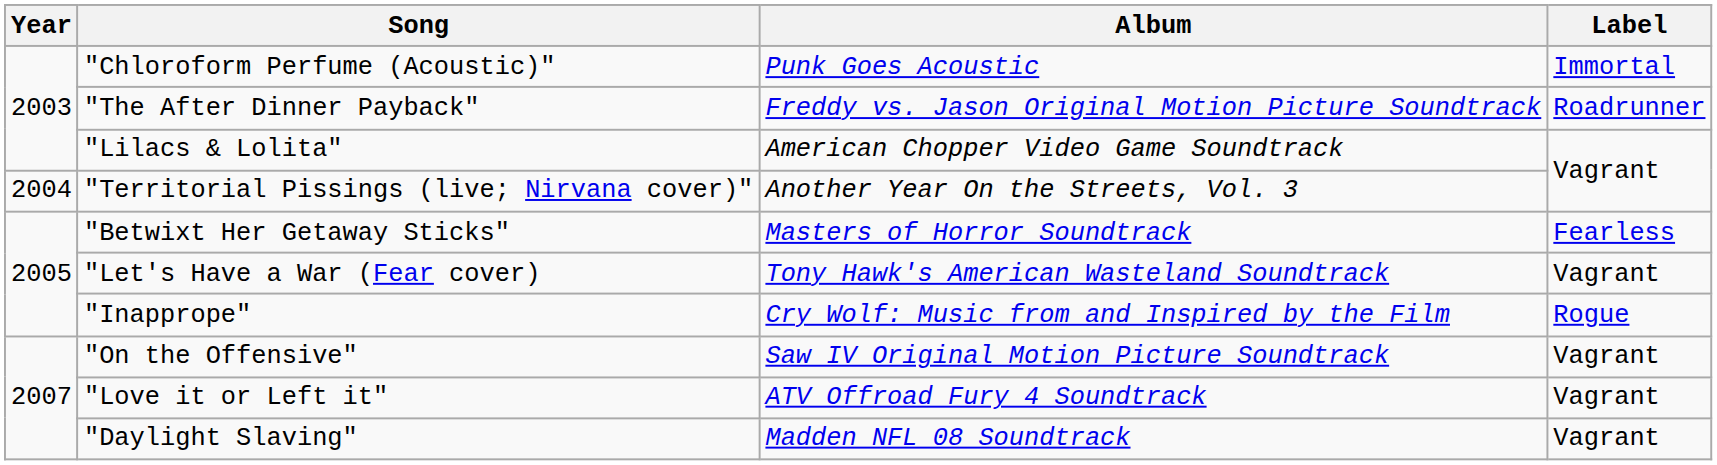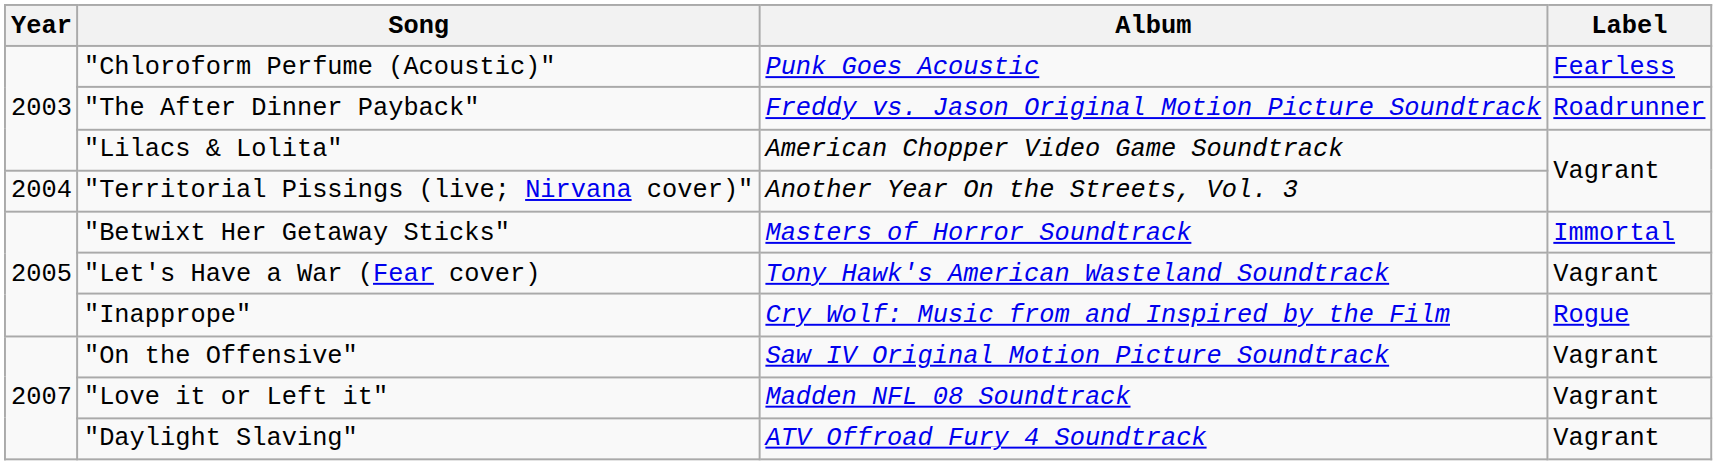"Chloroform Perfume (Acoustic)" | Label: Immortal -> Fearless
"Betwixt Her Getaway Sticks" | Label: Fearless -> Immortal
"Love it or Left it" | Album: ATV Offroad Fury 4 Soundtrack -> Madden NFL 08 Soundtrack
"Daylight Slaving" | Album: Madden NFL 08 Soundtrack -> ATV Offroad Fury 4 Soundtrack
